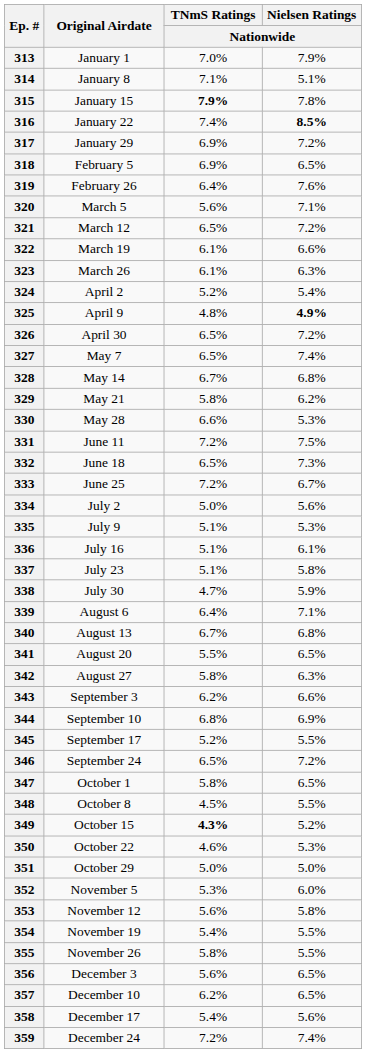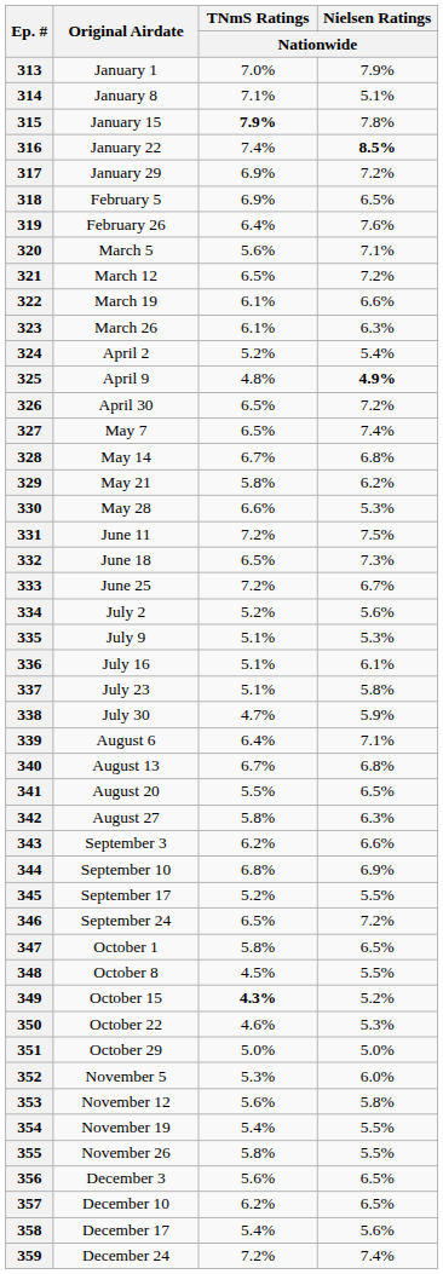334 | TNmS Ratings / Nationwide: 5.0% -> 5.2%
